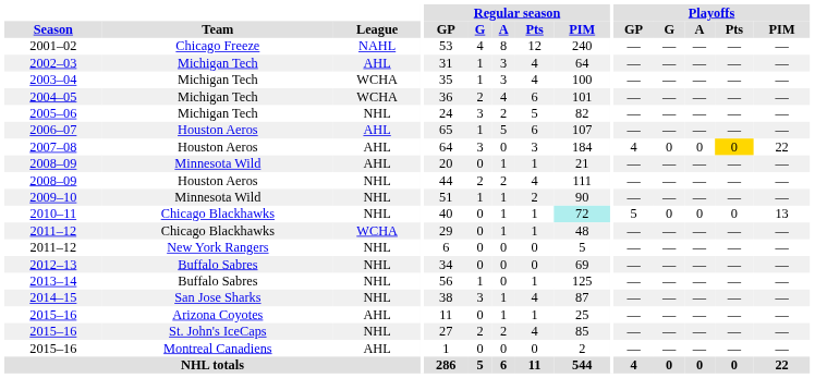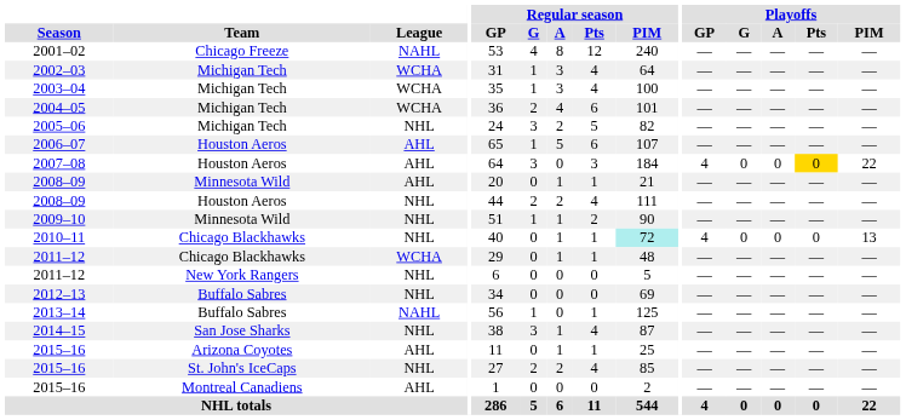2002–03 | League: AHL -> WCHA
2010–11 | Playoffs / GP: 5 -> 4
2013–14 | League: NHL -> NAHL
